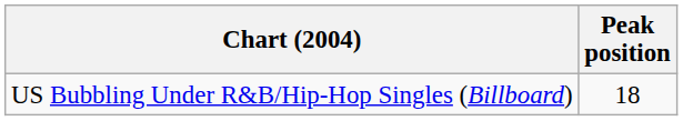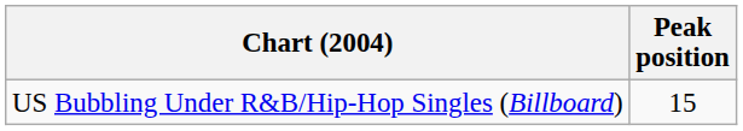US Bubbling Under R&B/Hip-Hop Singles (Billboard) | Peak position: 18 -> 15
